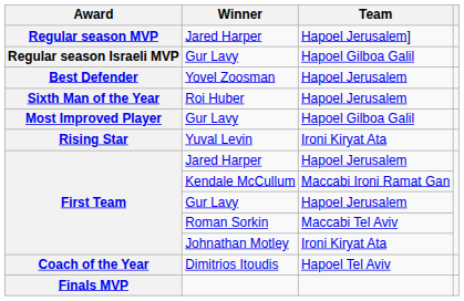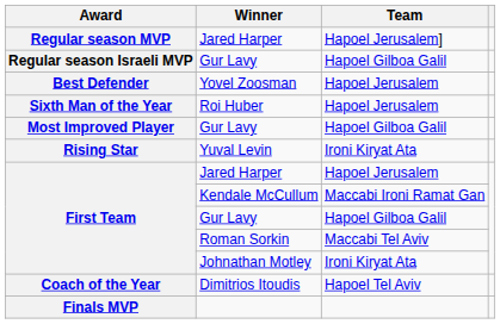First Team / Gur Lavy | Team: Hapoel Jerusalem -> Hapoel Gilboa Galil
